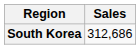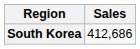South Korea | Sales: 312,686 -> 412,686
